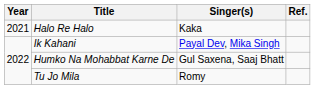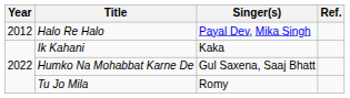Halo Re Halo | Year: 2021 -> 2012
Halo Re Halo | Singer(s): Kaka -> Payal Dev, Mika Singh
Ik Kahani | Singer(s): Payal Dev, Mika Singh -> Kaka
